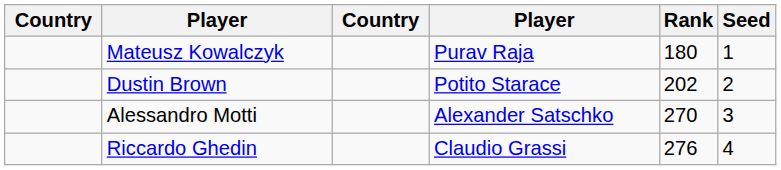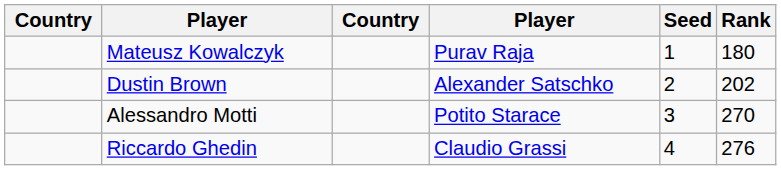columns swapped: Rank <-> Seed
Dustin Brown | column 4: Potito Starace -> Alexander Satschko
Alessandro Motti | column 4: Alexander Satschko -> Potito Starace
